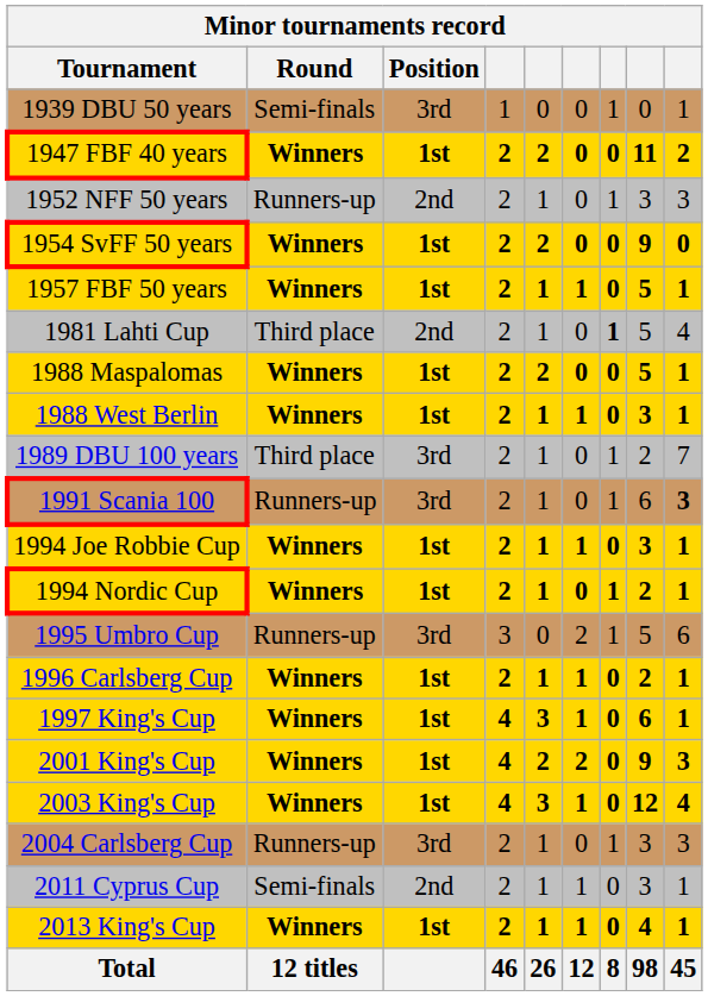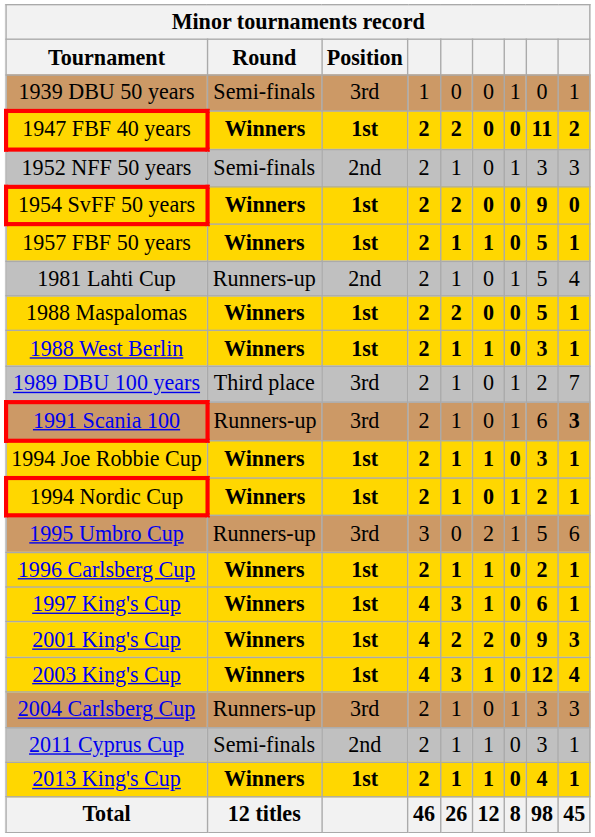1952 NFF 50 years | Round: Runners-up -> Semi-finals
1981 Lahti Cup | Round: Third place -> Runners-up
1981 Lahti Cup | column 7: bold -> normal
